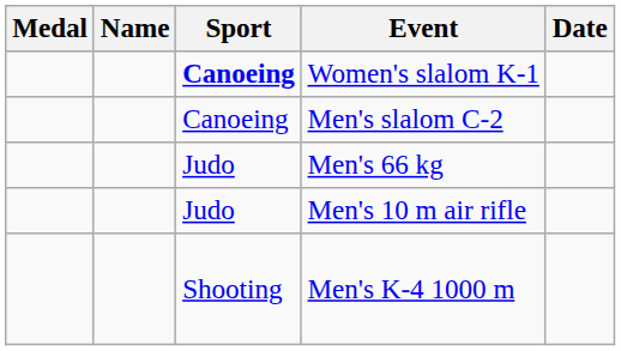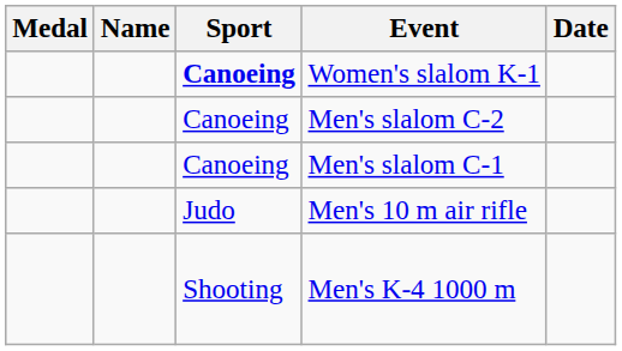- row: Judo | Men's 66 kg
+ row: Canoeing | Men's slalom C-1
